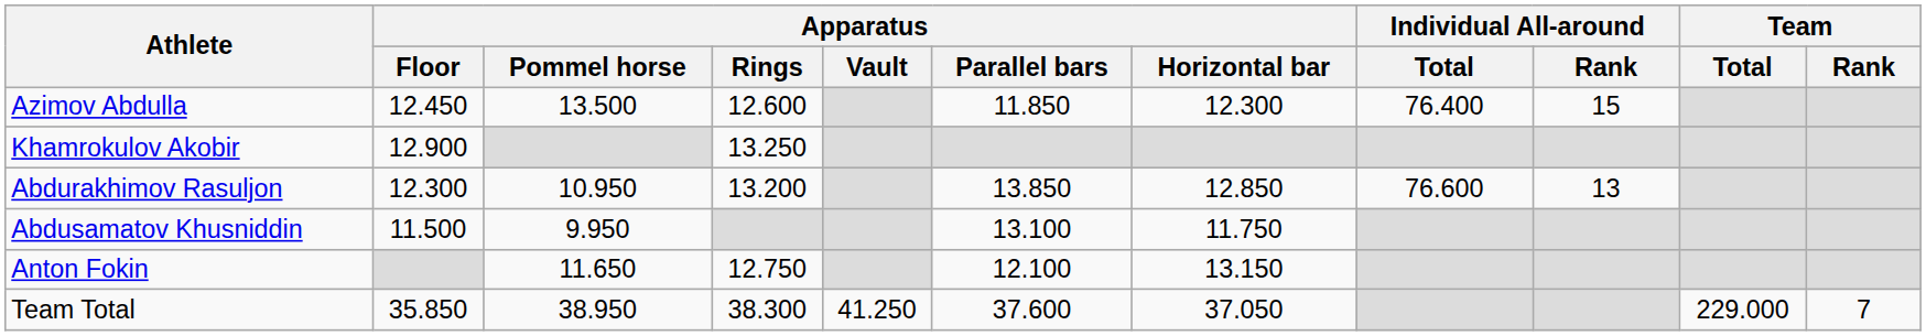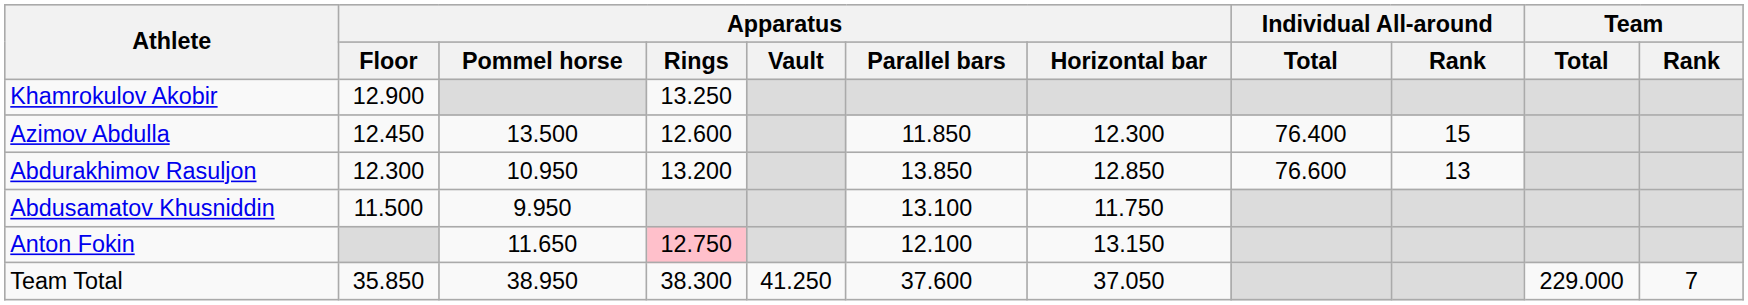rows swapped: Khamrokulov Akobir <-> Azimov Abdulla
Anton Fokin | Apparatus / Rings: no background -> pink background
